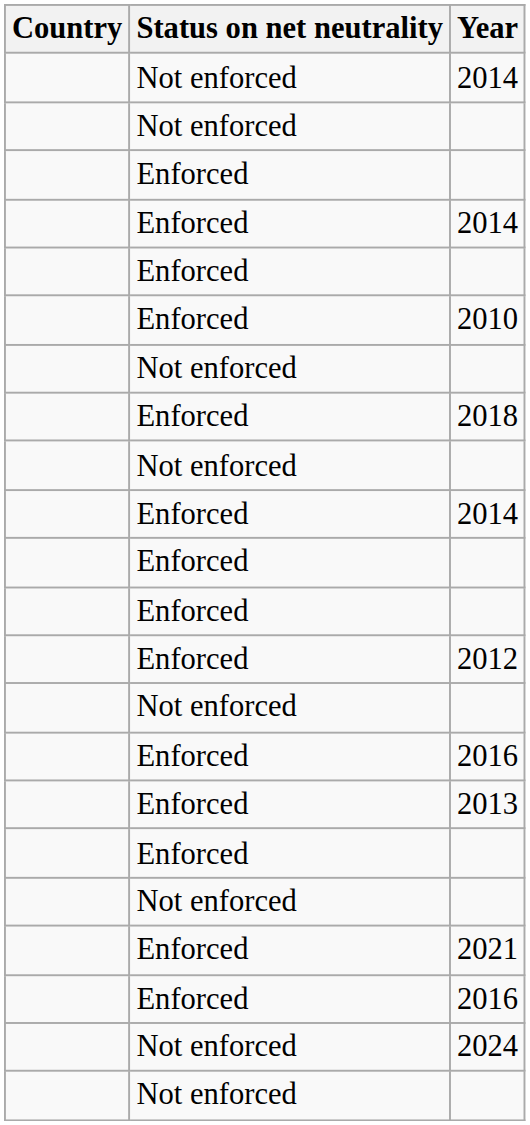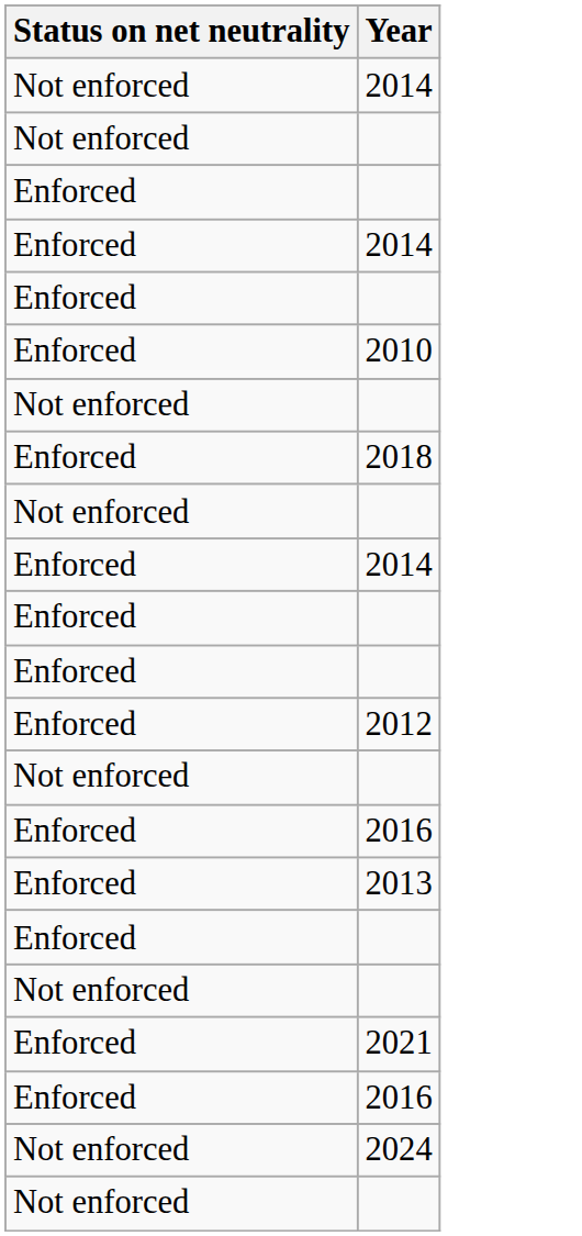- column: Country
